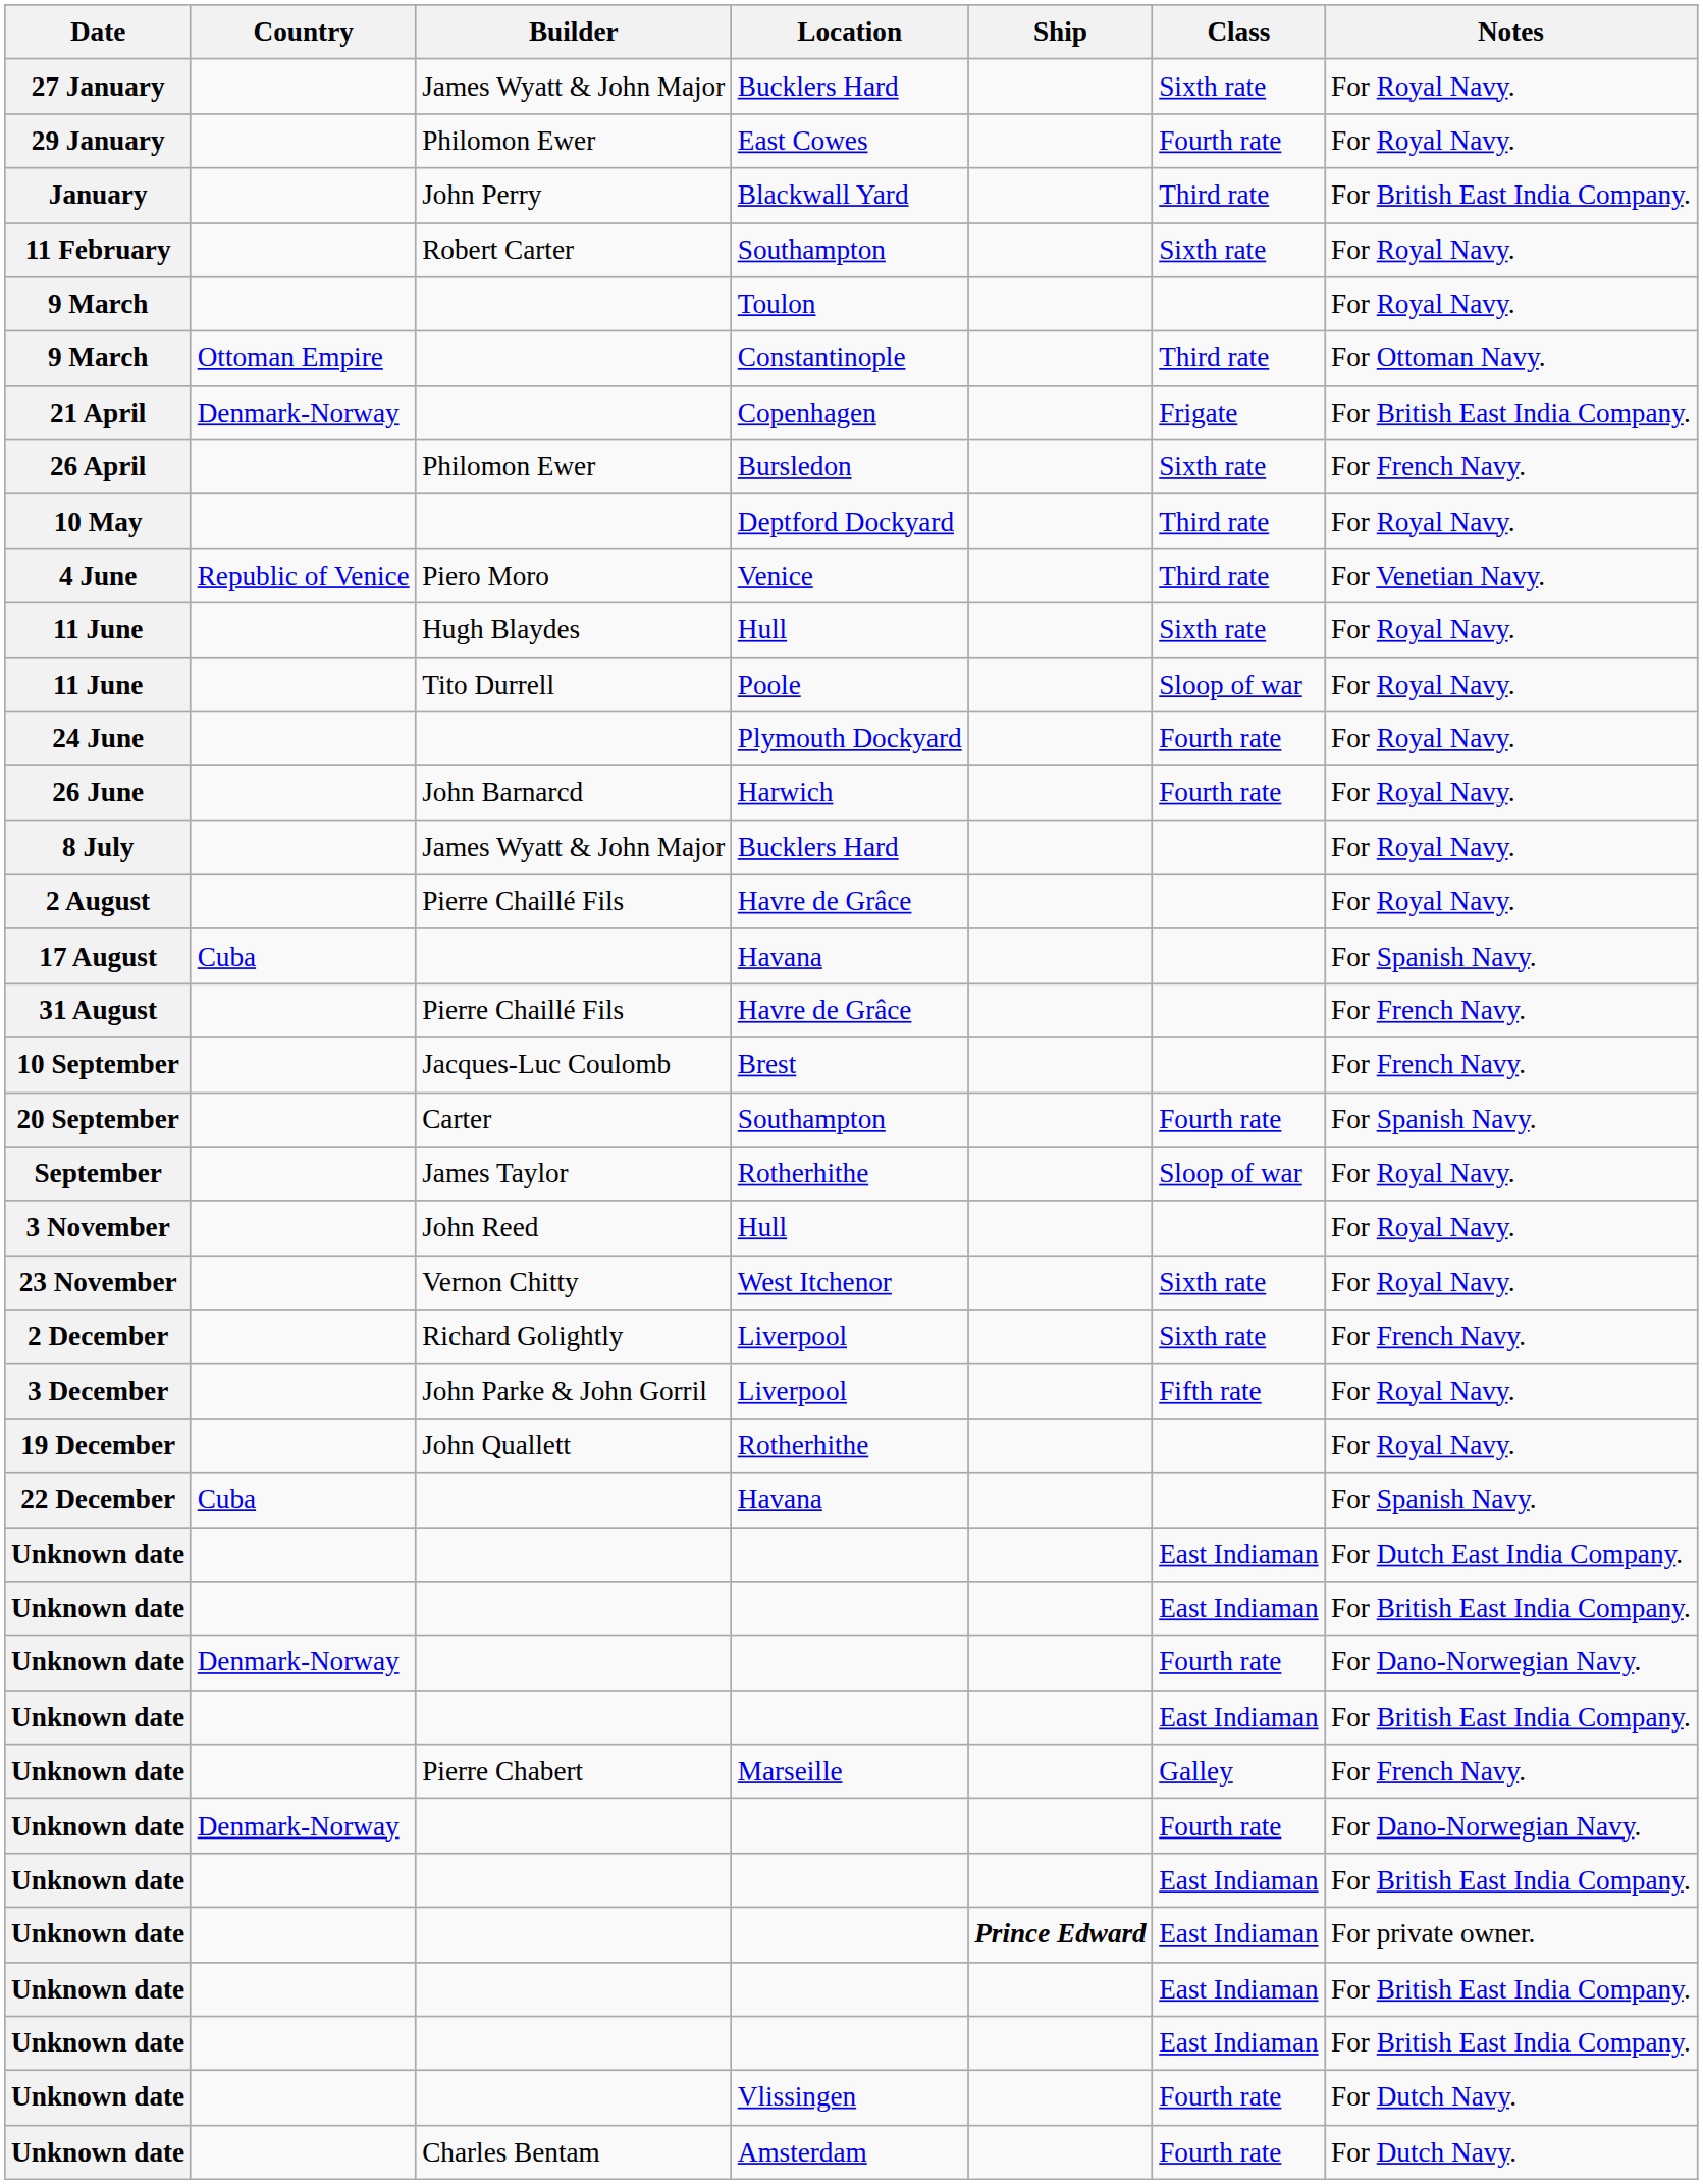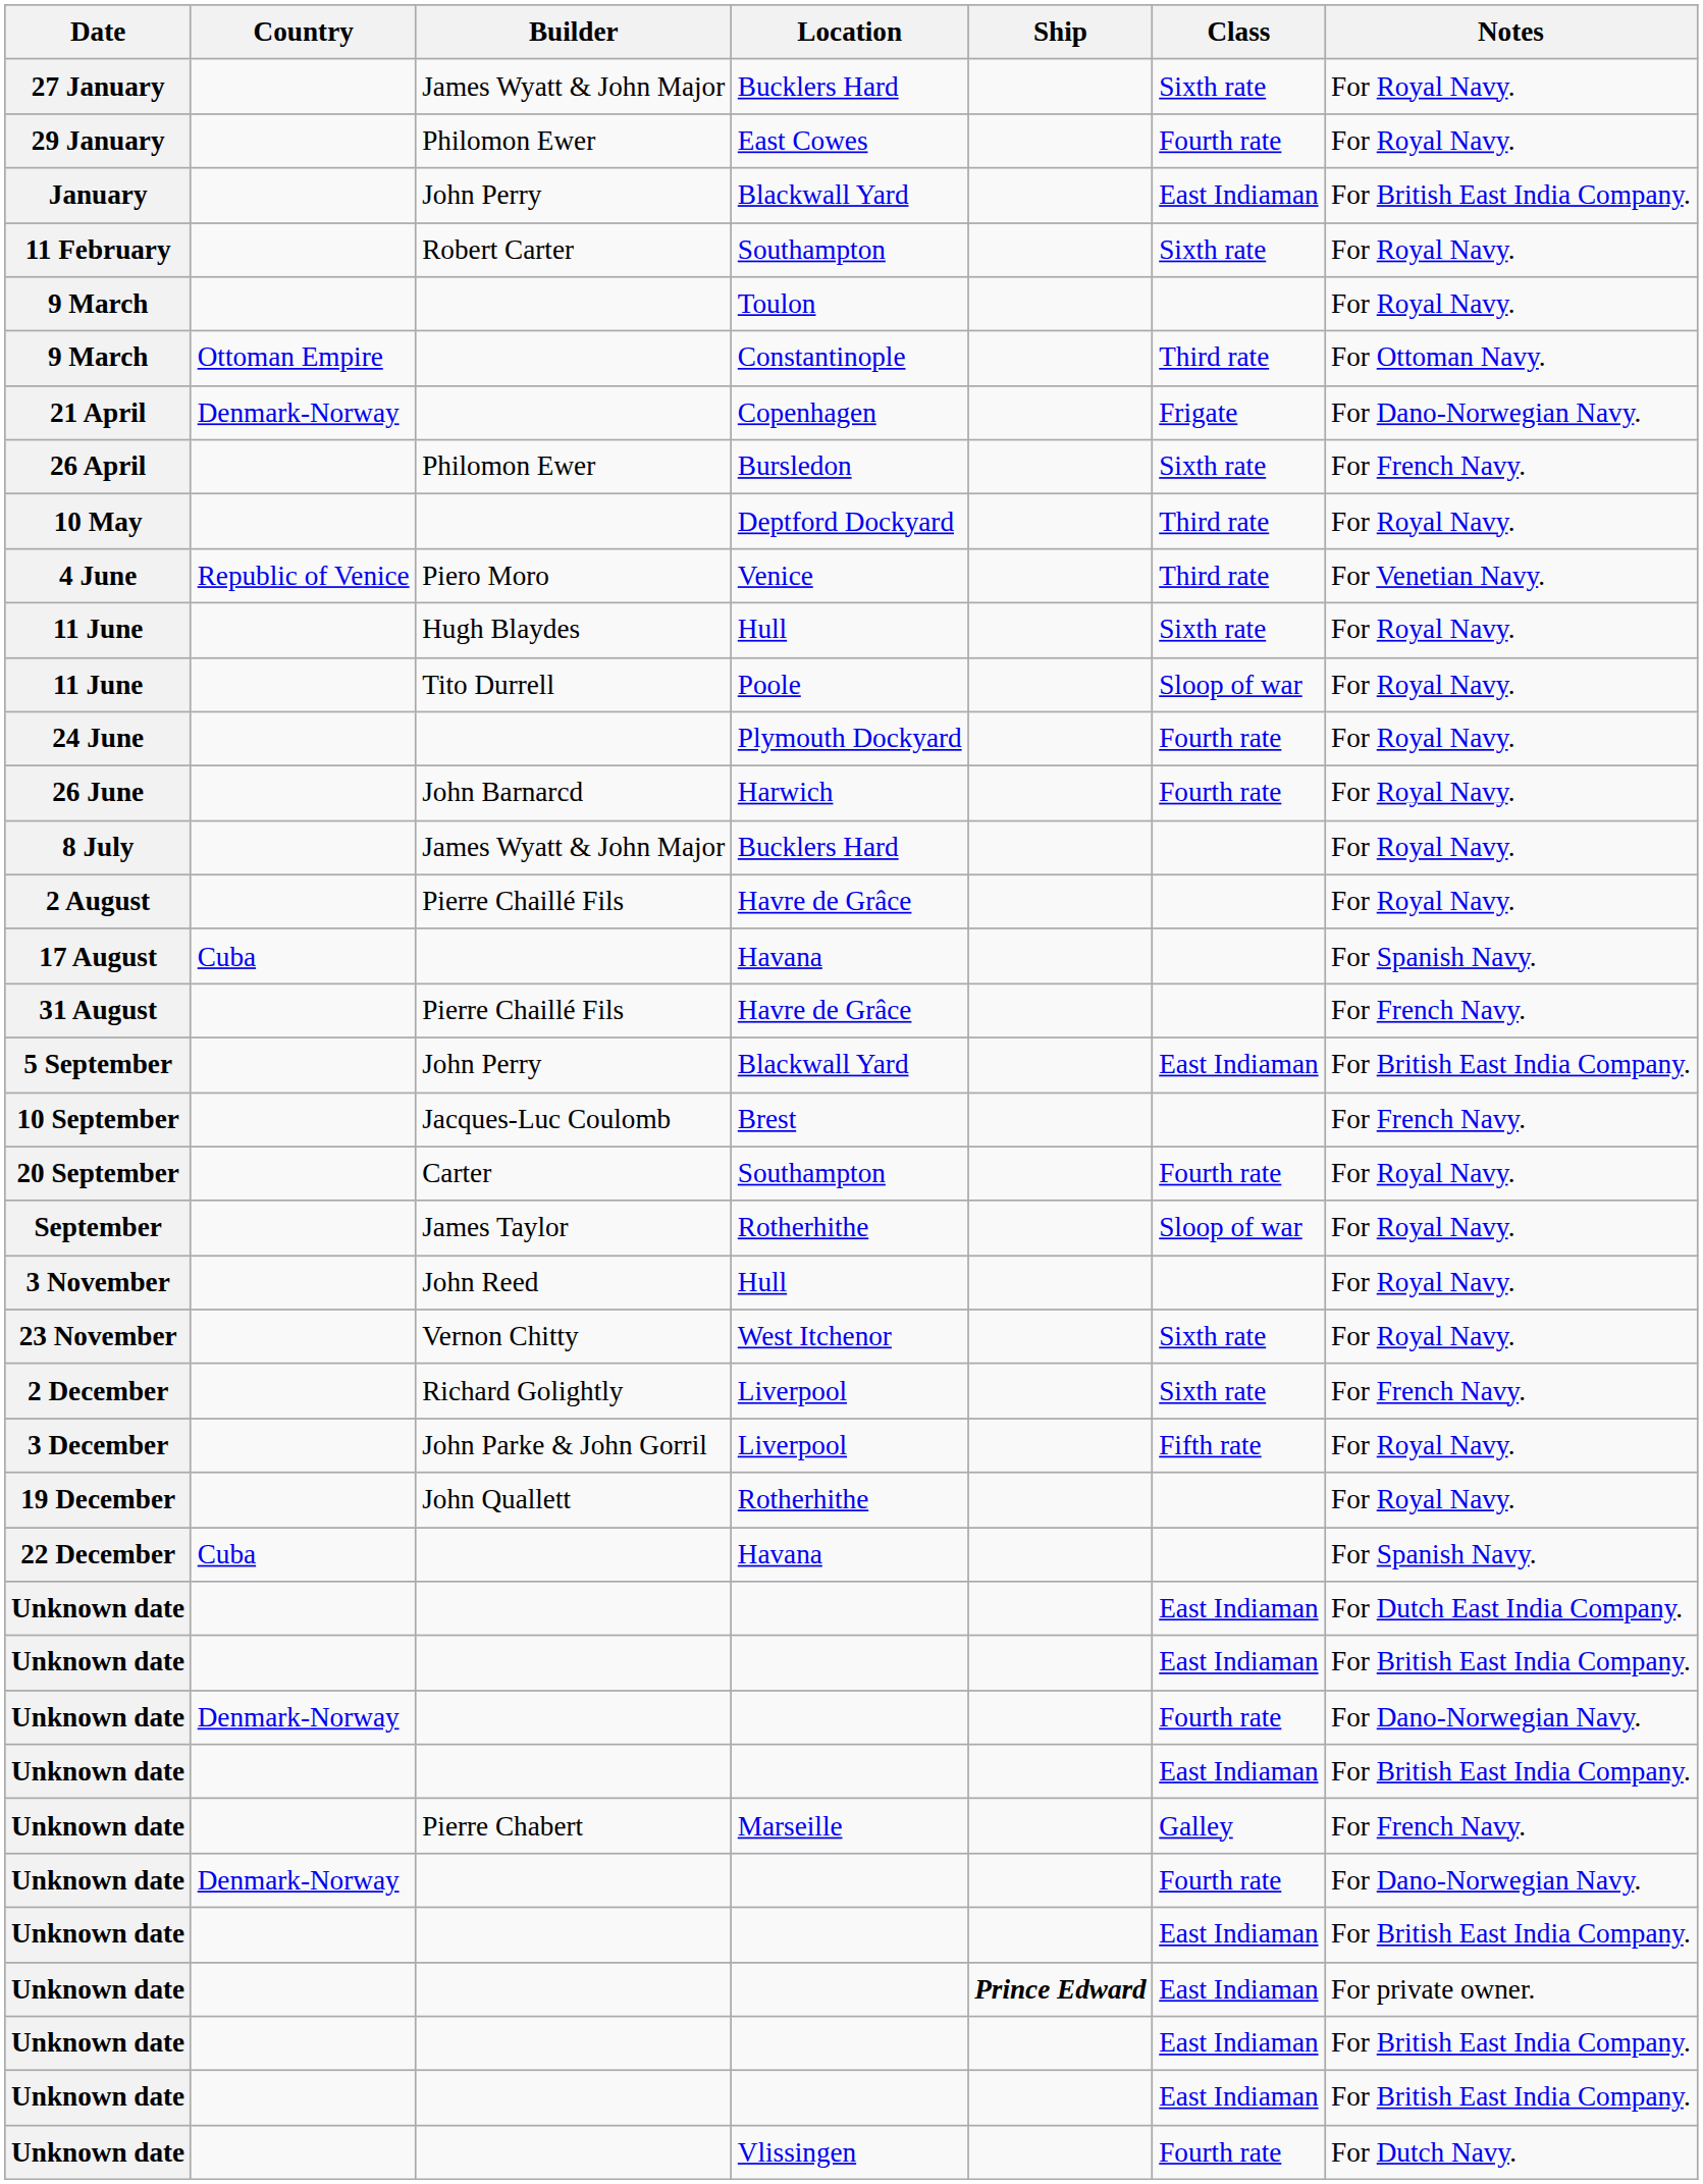January | Class: Third rate -> East Indiaman
21 April | Notes: For British East India Company. -> For Dano-Norwegian Navy.
+ row: 5 September | John Perry | Blackwall Yard | East Indiaman | For British East India Company.
20 September | Notes: For Spanish Navy. -> For Royal Navy.
- row: Unknown date | Charles Bentam | Amsterdam | Fourth rate | For Dutch Navy.
